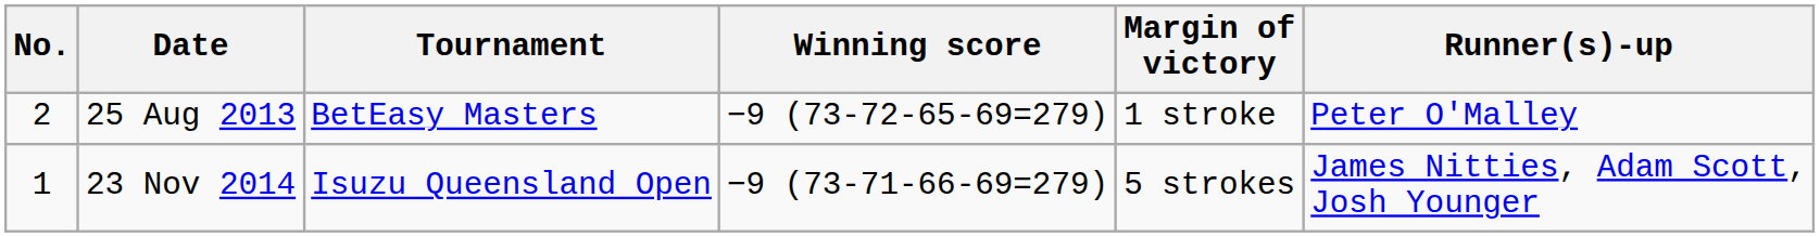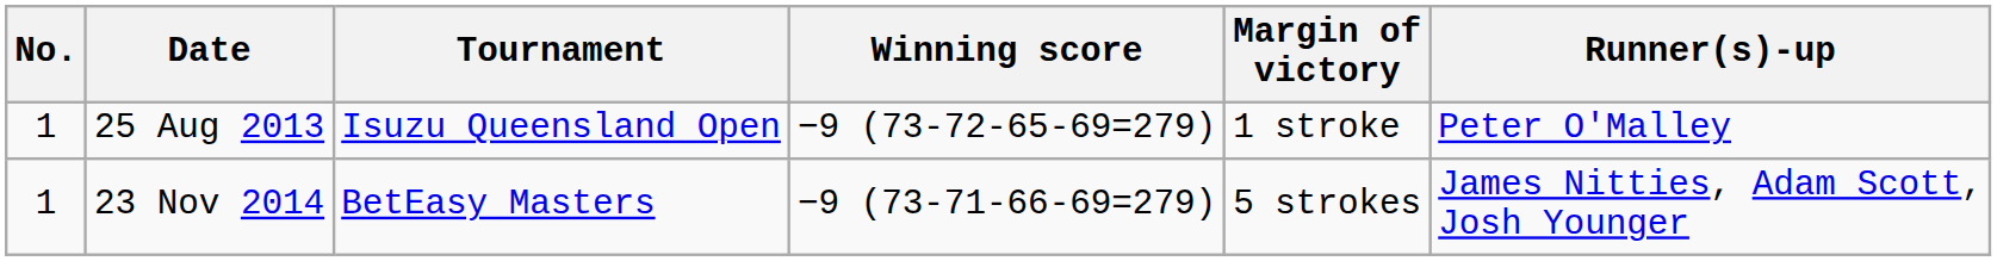25 Aug 2013 | No.: 2 -> 1
25 Aug 2013 | Tournament: BetEasy Masters -> Isuzu Queensland Open
23 Nov 2014 | Tournament: Isuzu Queensland Open -> BetEasy Masters
